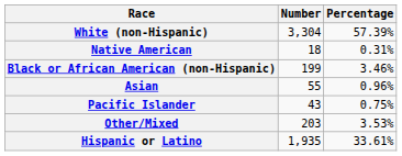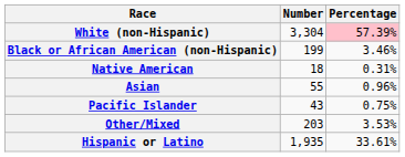White (non-Hispanic) | Percentage: no background -> pink background
rows swapped: Black or African American (non-Hispanic) <-> Native American
